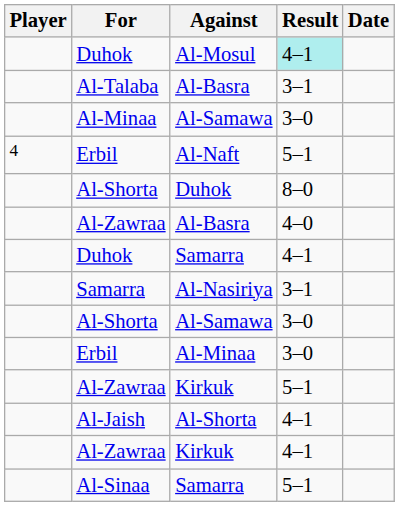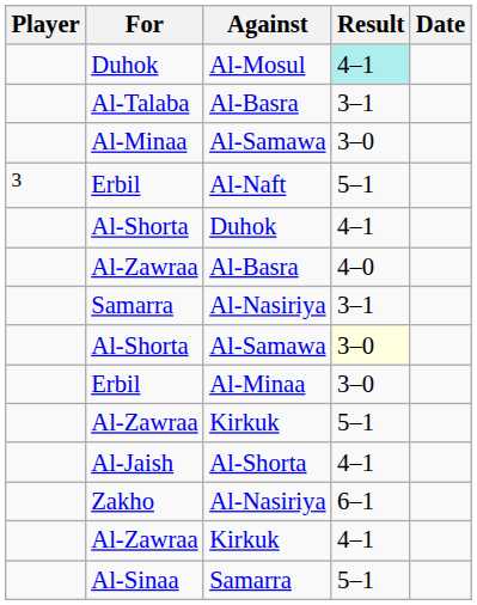Erbil / Al-Naft | Player: 4 -> 3
Al-Shorta / Duhok | Result: 8–0 -> 4–1
- row: Duhok | Samarra | 4–1
Al-Shorta / Al-Samawa | Result: no background -> lightyellow background
+ row: Zakho | Al-Nasiriya | 6–1
